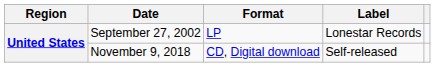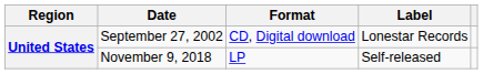September 27, 2002 | Format: LP -> CD, Digital download
November 9, 2018 | Format: CD, Digital download -> LP
